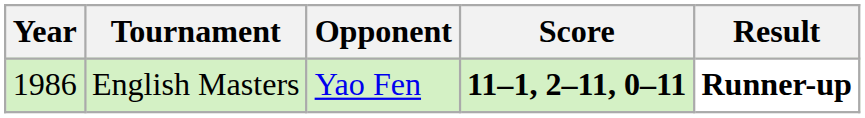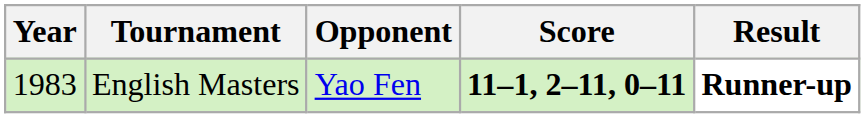English Masters | Year: 1986 -> 1983
